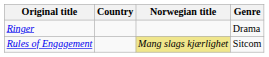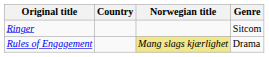Ringer | Genre: Drama -> Sitcom
Rules of Engagement | Genre: Sitcom -> Drama
